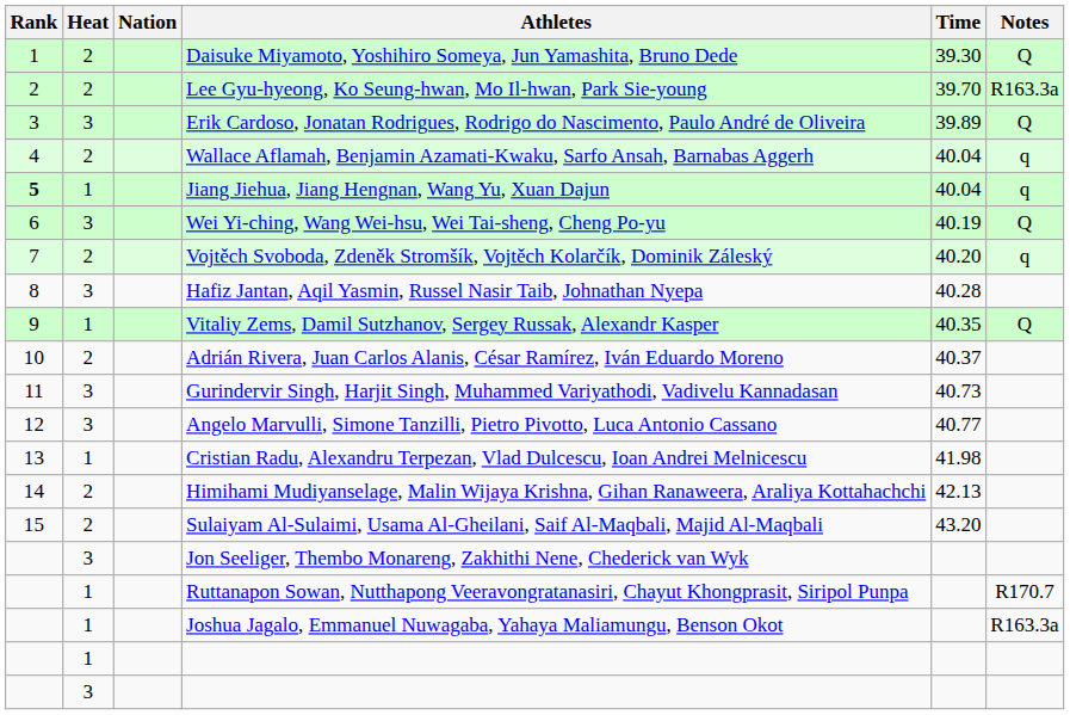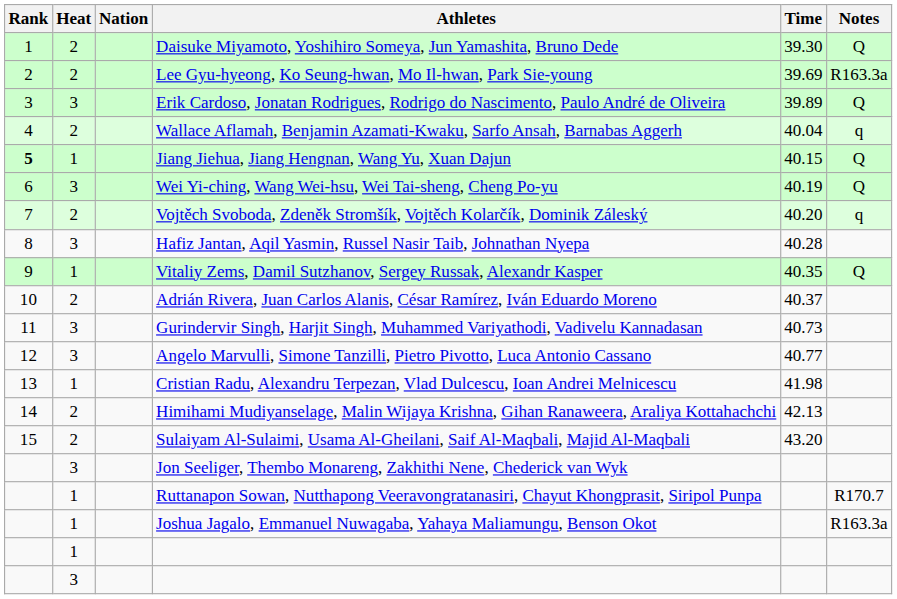Lee Gyu-hyeong, Ko Seung-hwan, Mo Il-hwan, Park Sie-young | Time: 39.70 -> 39.69
Jiang Jiehua, Jiang Hengnan, Wang Yu, Xuan Dajun | Time: 40.04 -> 40.15
Jiang Jiehua, Jiang Hengnan, Wang Yu, Xuan Dajun | Notes: q -> Q
